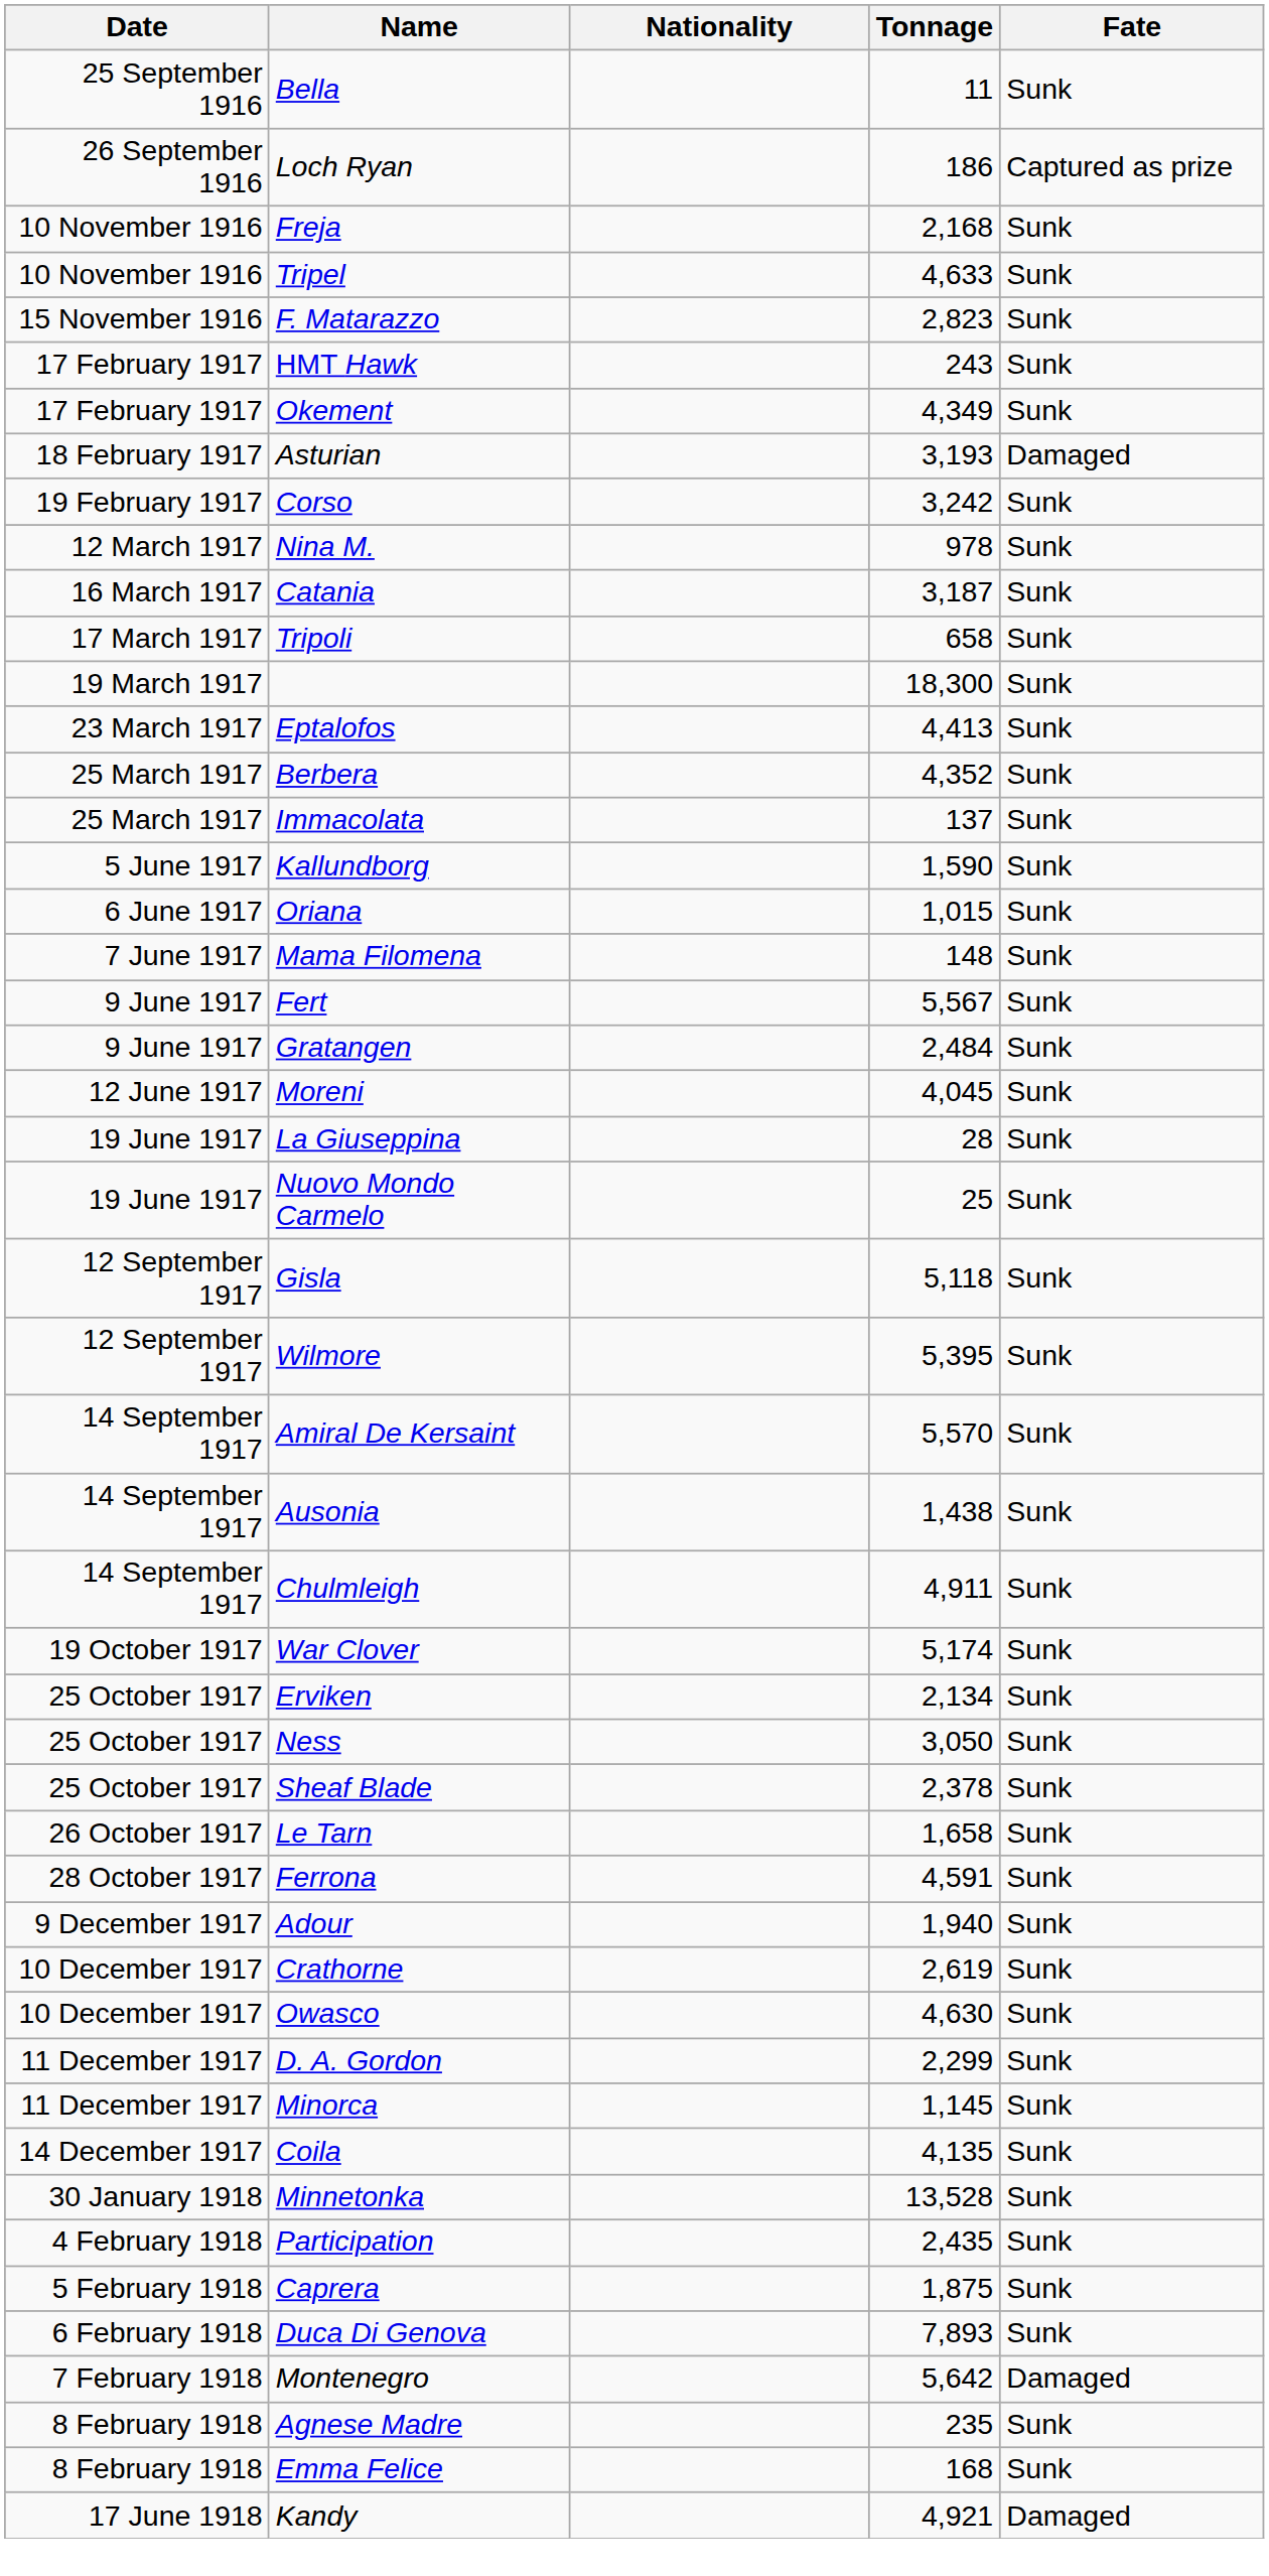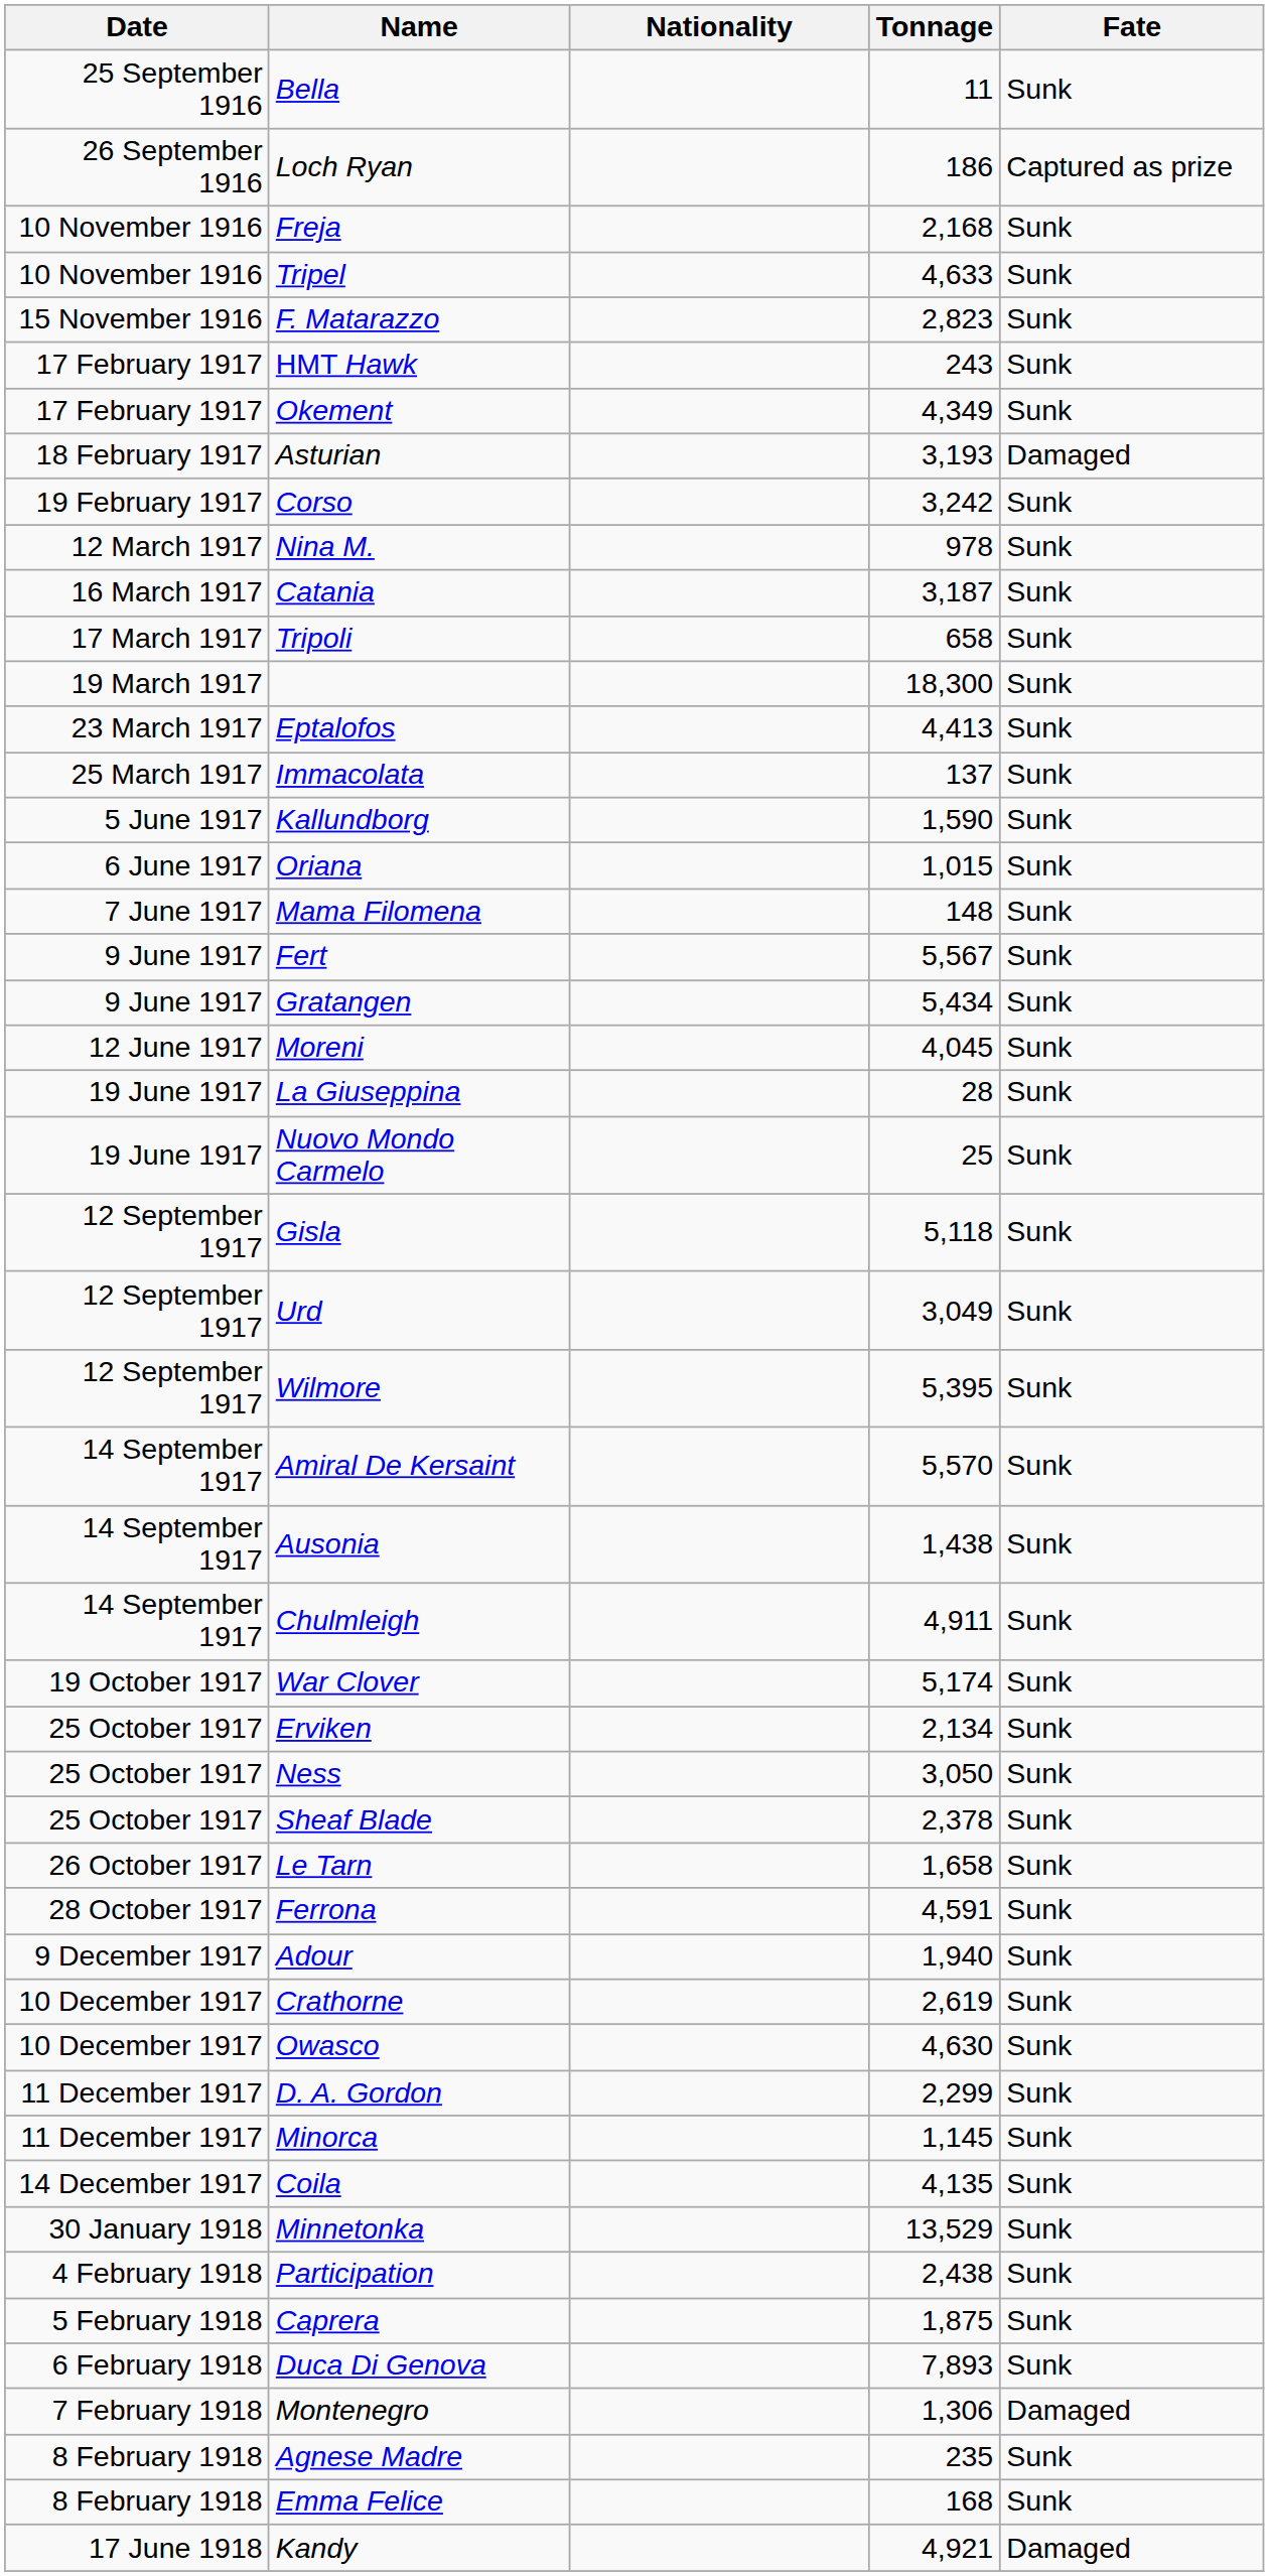- row: 25 March 1917 | Berbera | 4,352 | Sunk
Gratangen | Tonnage: 2,484 -> 5,434
+ row: 12 September 1917 | Urd | 3,049 | Sunk
Minnetonka | Tonnage: 13,528 -> 13,529
Participation | Tonnage: 2,435 -> 2,438
Montenegro | Tonnage: 5,642 -> 1,306
